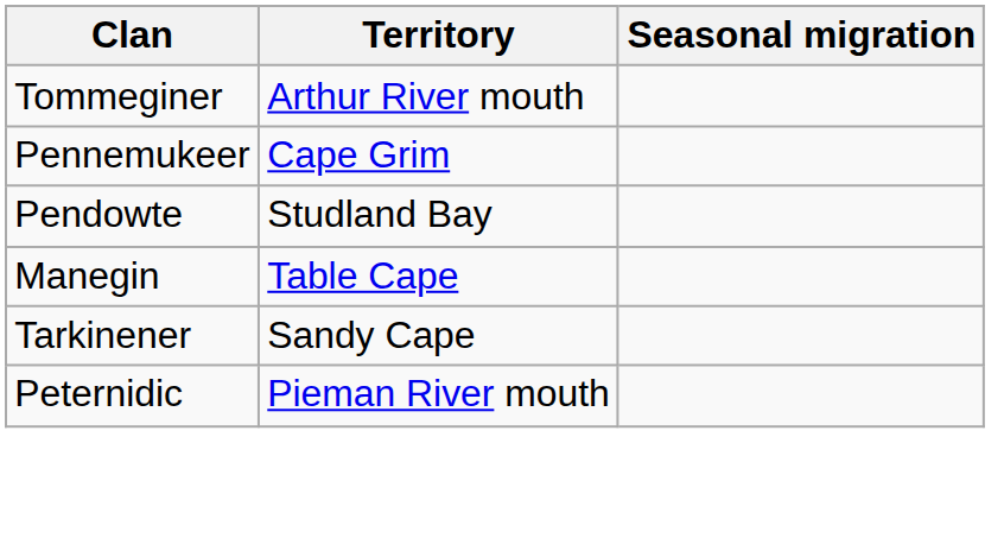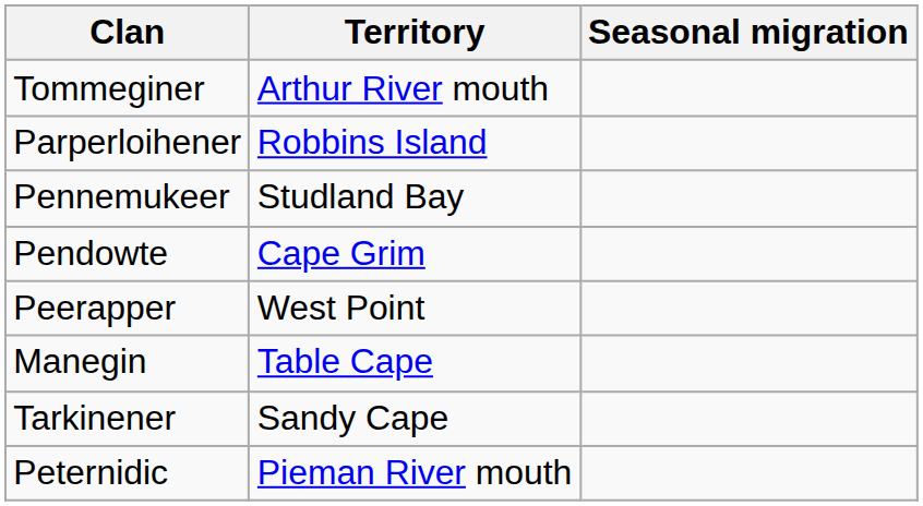+ row: Parperloihener | Robbins Island
Pennemukeer | Territory: Cape Grim -> Studland Bay
Pendowte | Territory: Studland Bay -> Cape Grim
+ row: Peerapper | West Point
